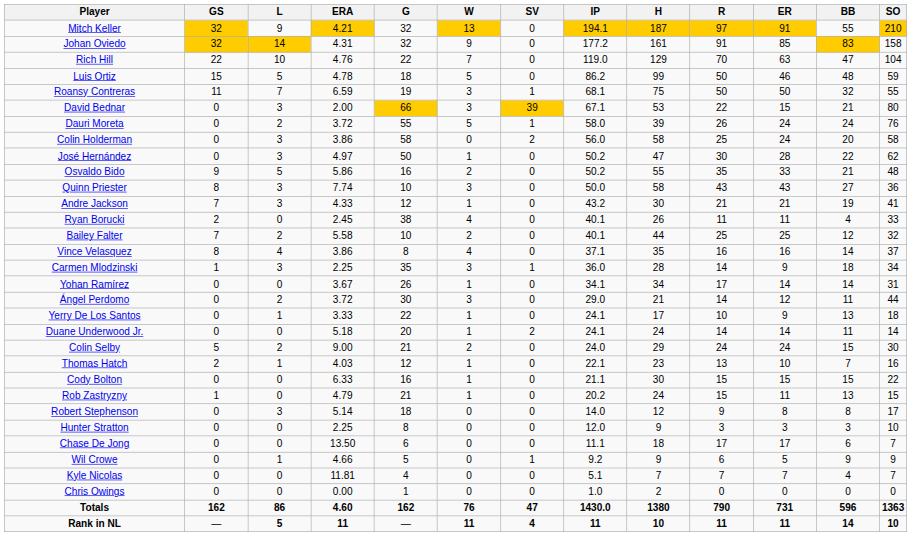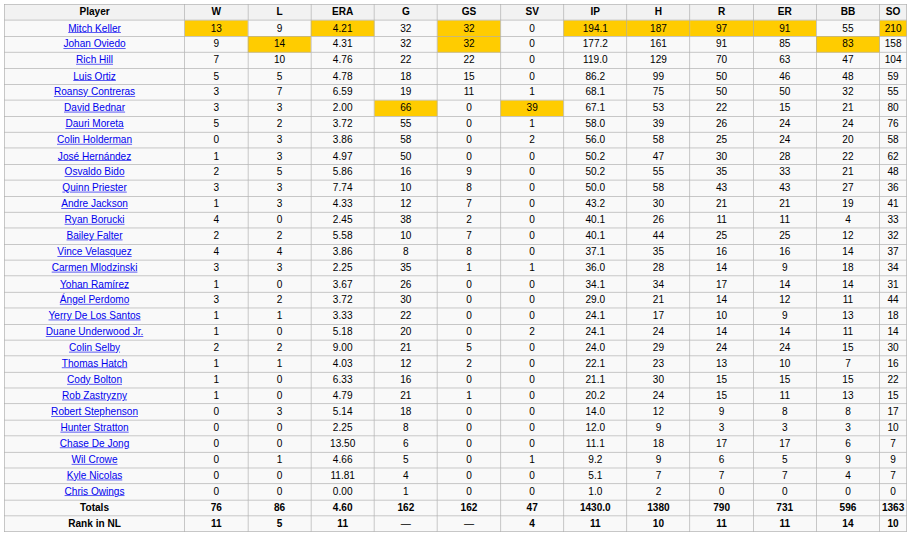columns swapped: W <-> GS
